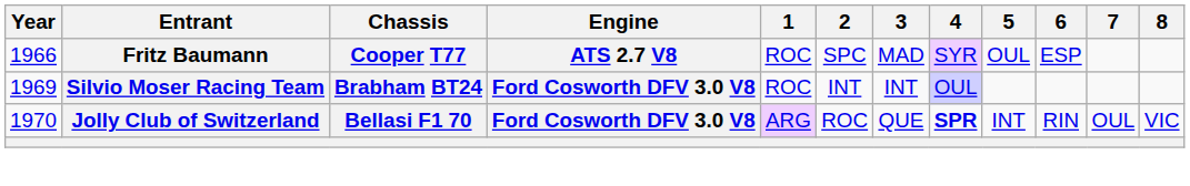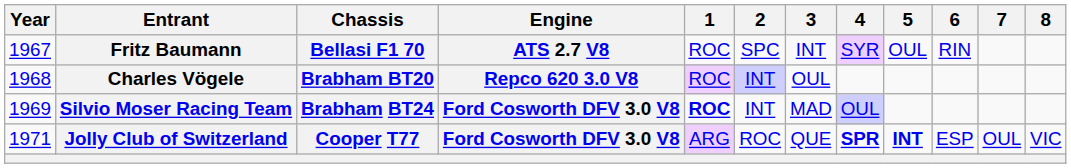Fritz Baumann | Year: 1966 -> 1967
Fritz Baumann | Chassis: Cooper T77 -> Bellasi F1 70
Fritz Baumann | 3: MAD -> INT
Fritz Baumann | 6: ESP -> RIN
+ row: 1968 | Charles Vögele | Brabham BT20 | Repco 620 3.0 V8 | ROC | INT | OUL
Silvio Moser Racing Team | 1: normal -> bold
Silvio Moser Racing Team | 3: INT -> MAD
Jolly Club of Switzerland | Year: 1970 -> 1971
Jolly Club of Switzerland | Chassis: Bellasi F1 70 -> Cooper T77
Jolly Club of Switzerland | 5: normal -> bold
Jolly Club of Switzerland | 6: RIN -> ESP
